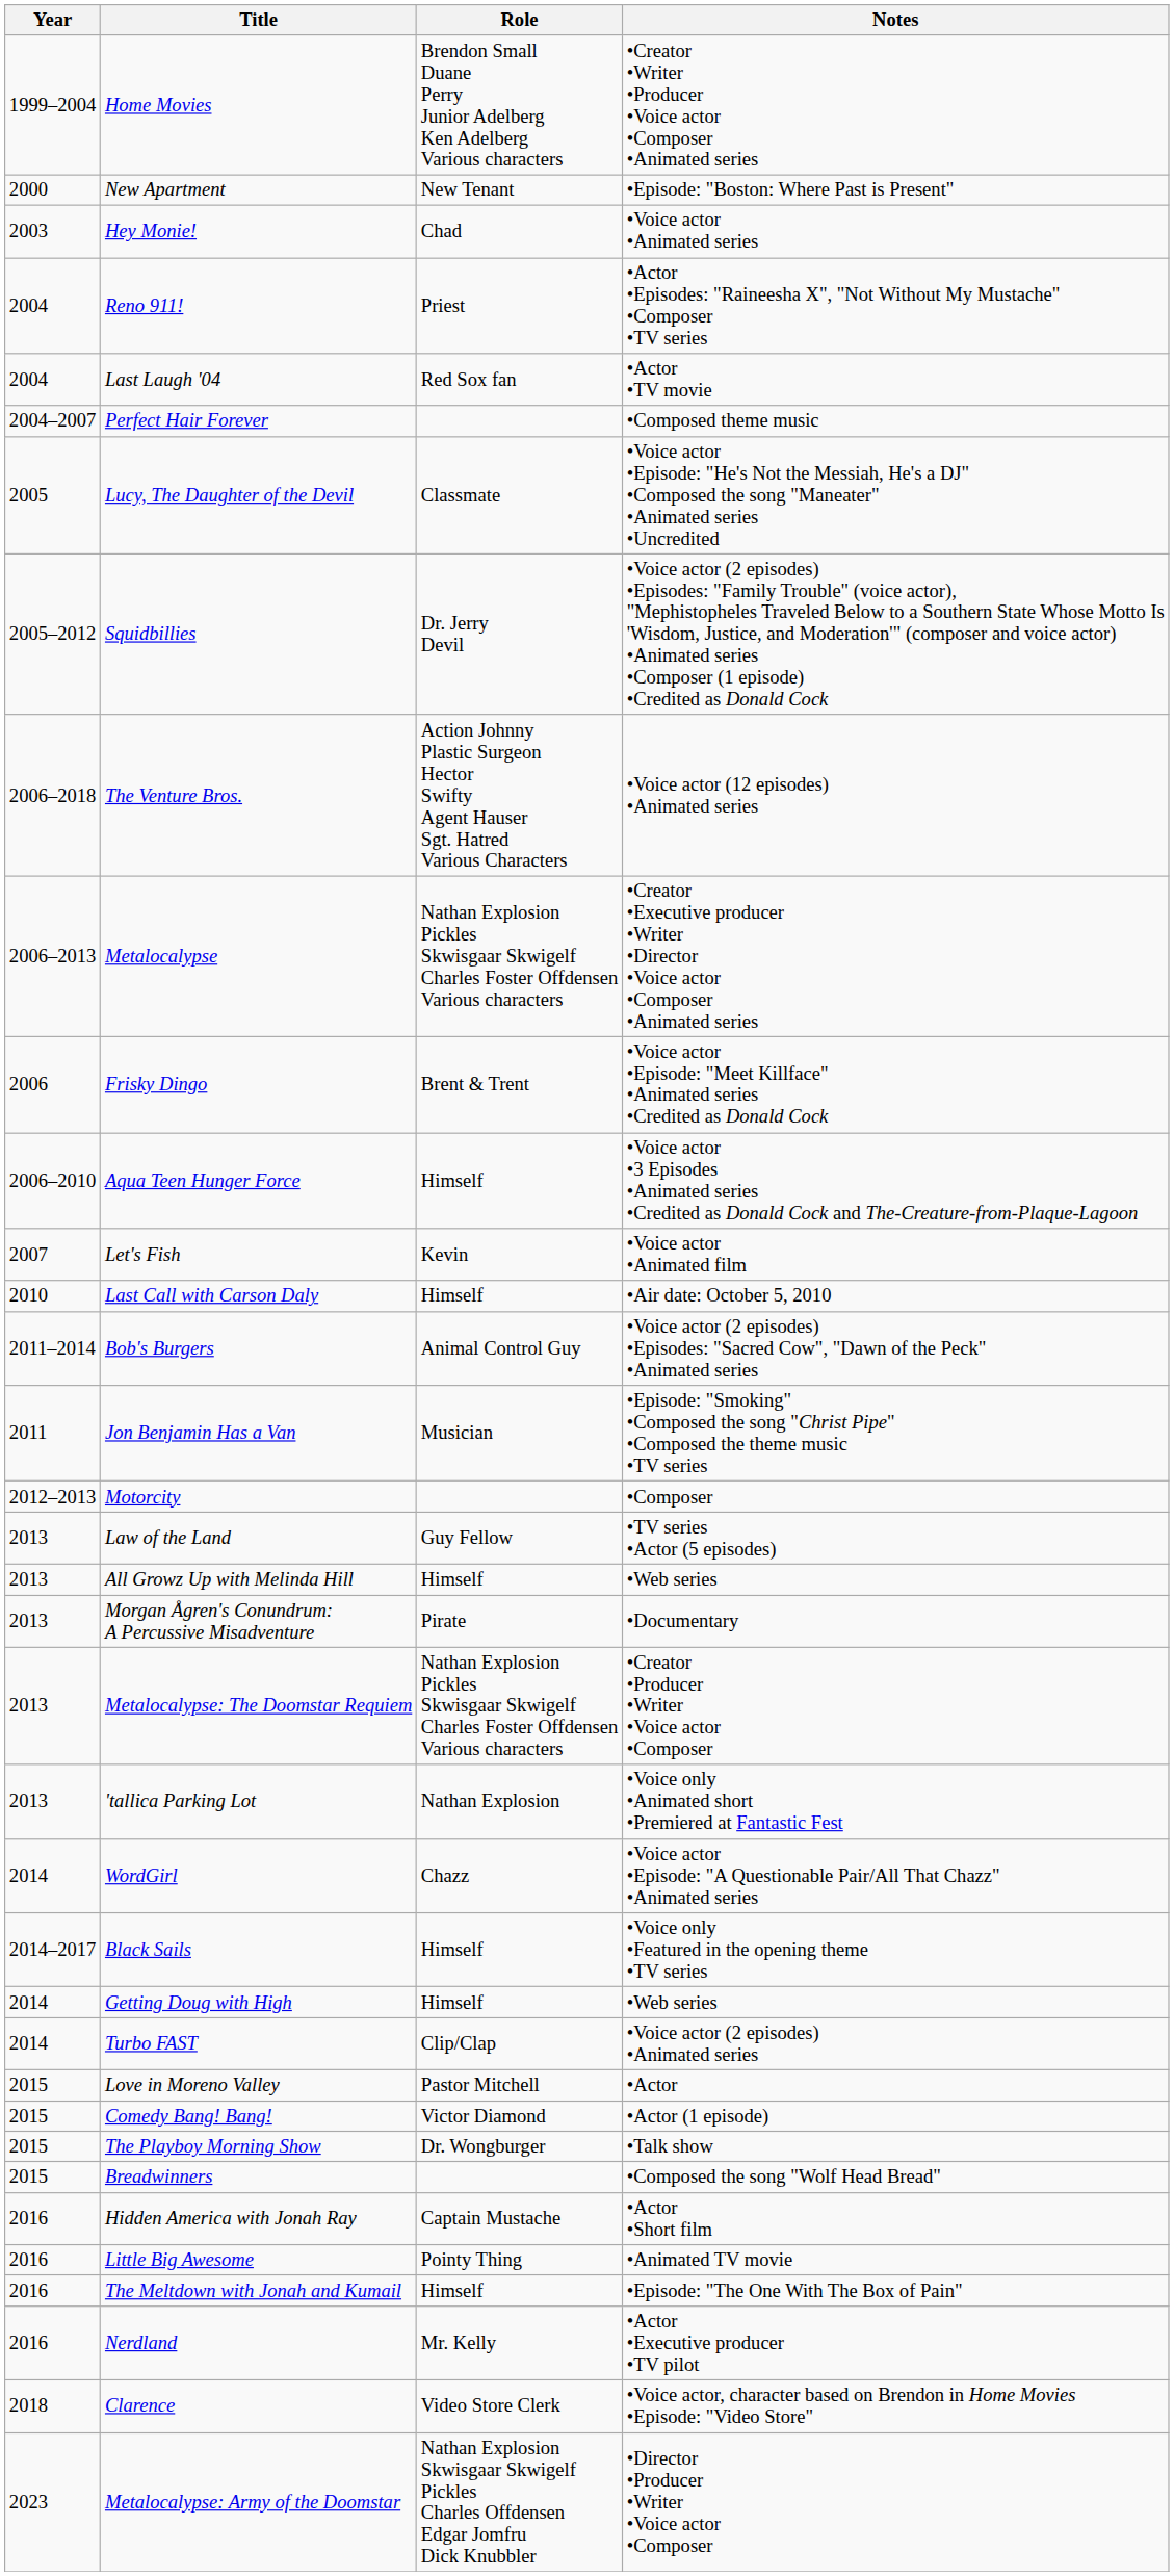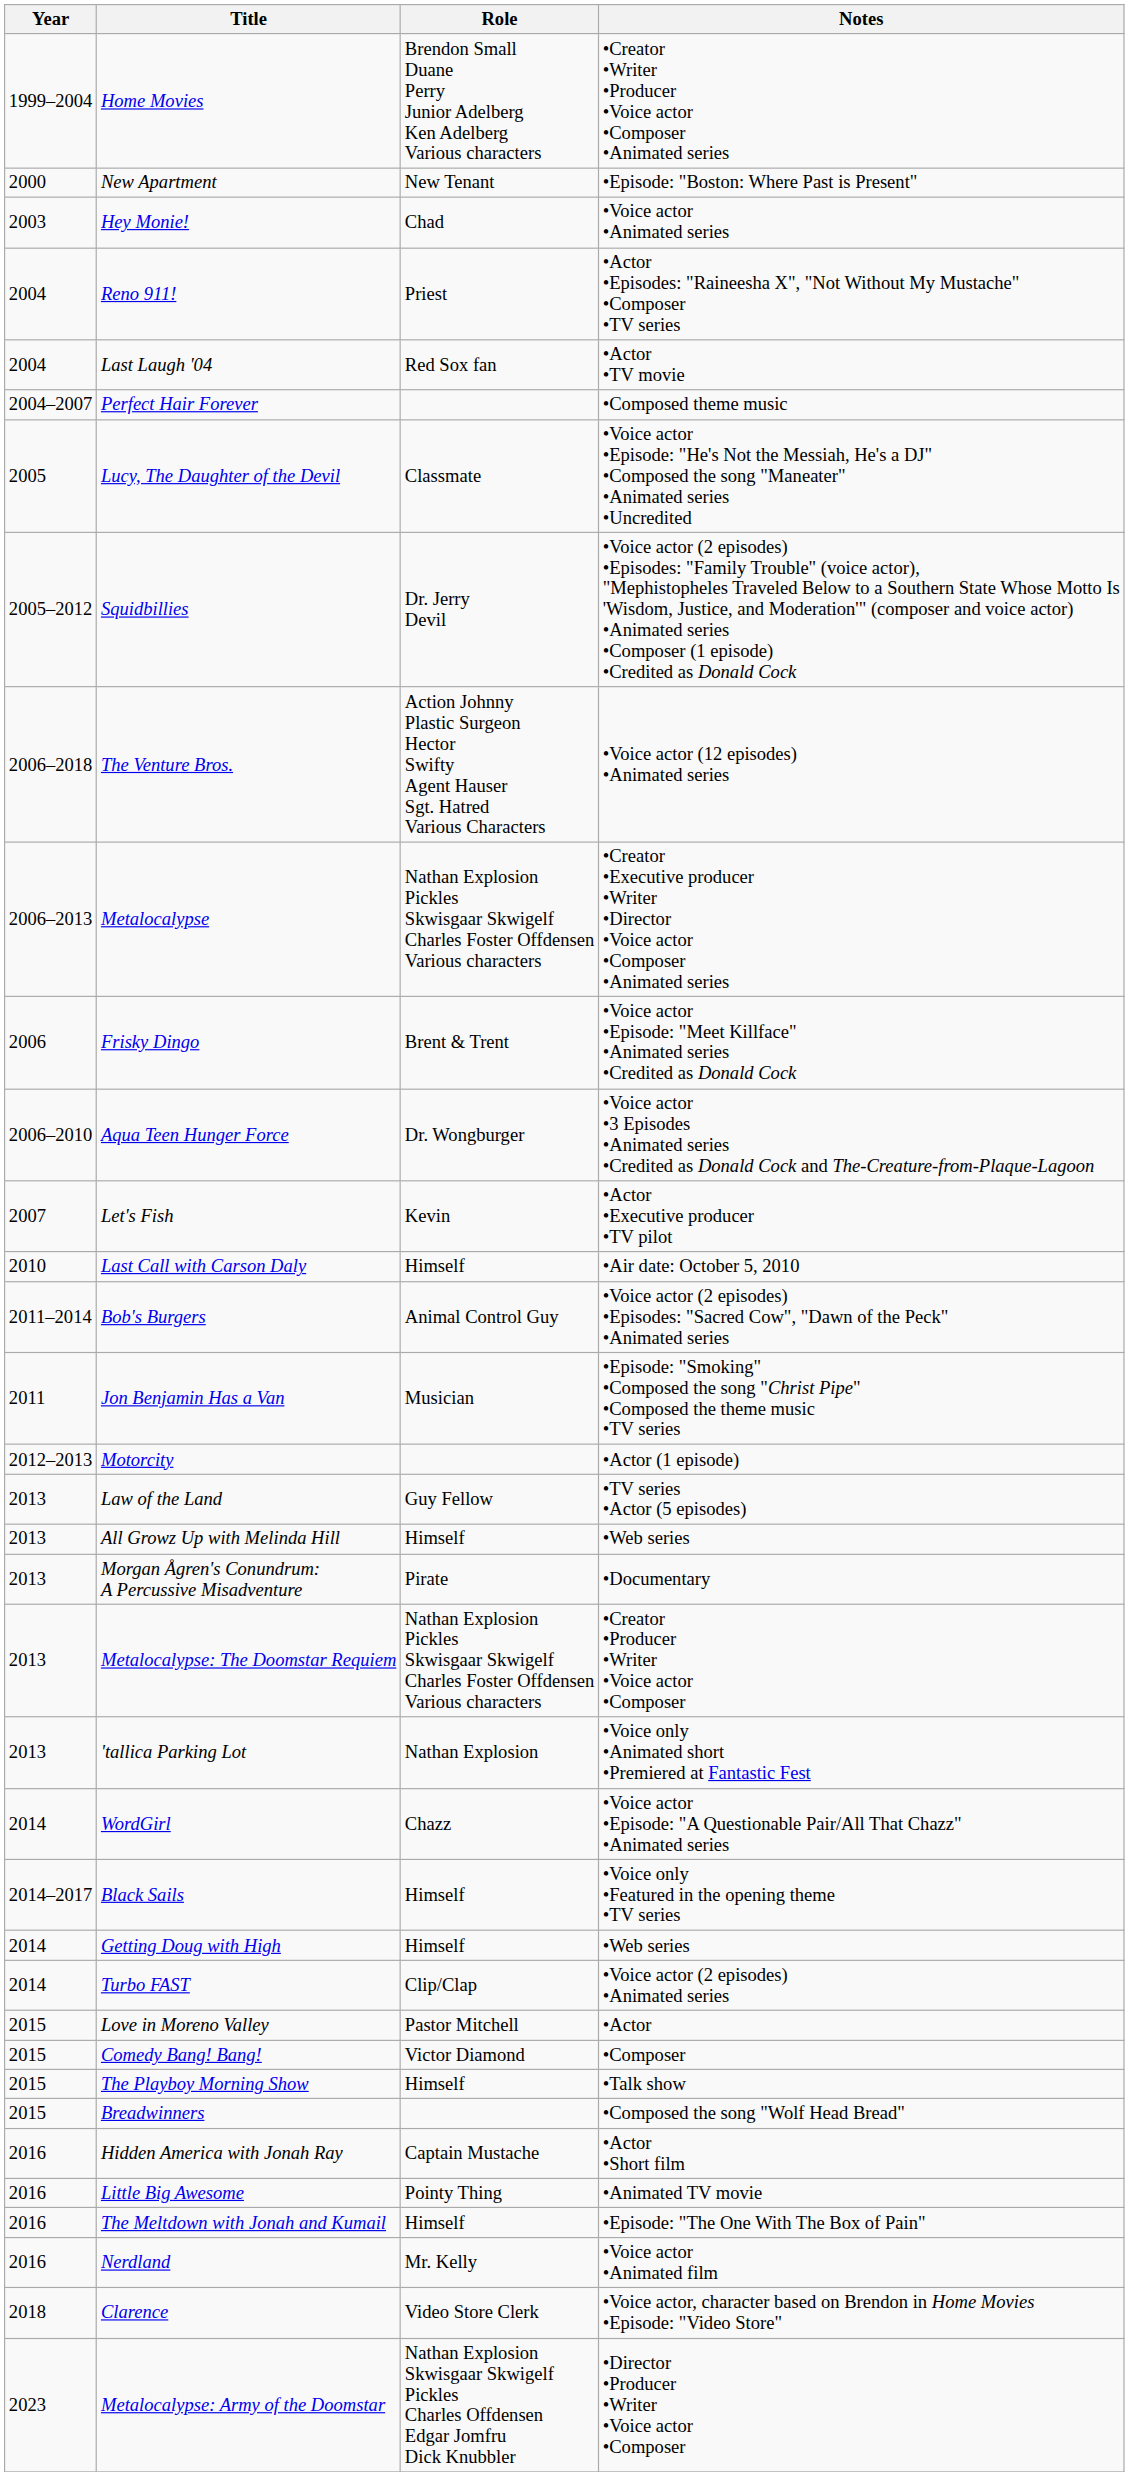Aqua Teen Hunger Force | Role: Himself -> Dr. Wongburger
Let's Fish | Notes: •Voice actor •Animated film -> •Actor •Executive producer •TV pilot
Motorcity | Notes: •Composer -> •Actor (1 episode)
Comedy Bang! Bang! | Notes: •Actor (1 episode) -> •Composer
The Playboy Morning Show | Role: Dr. Wongburger -> Himself
Nerdland | Notes: •Actor •Executive producer •TV pilot -> •Voice actor •Animated film
